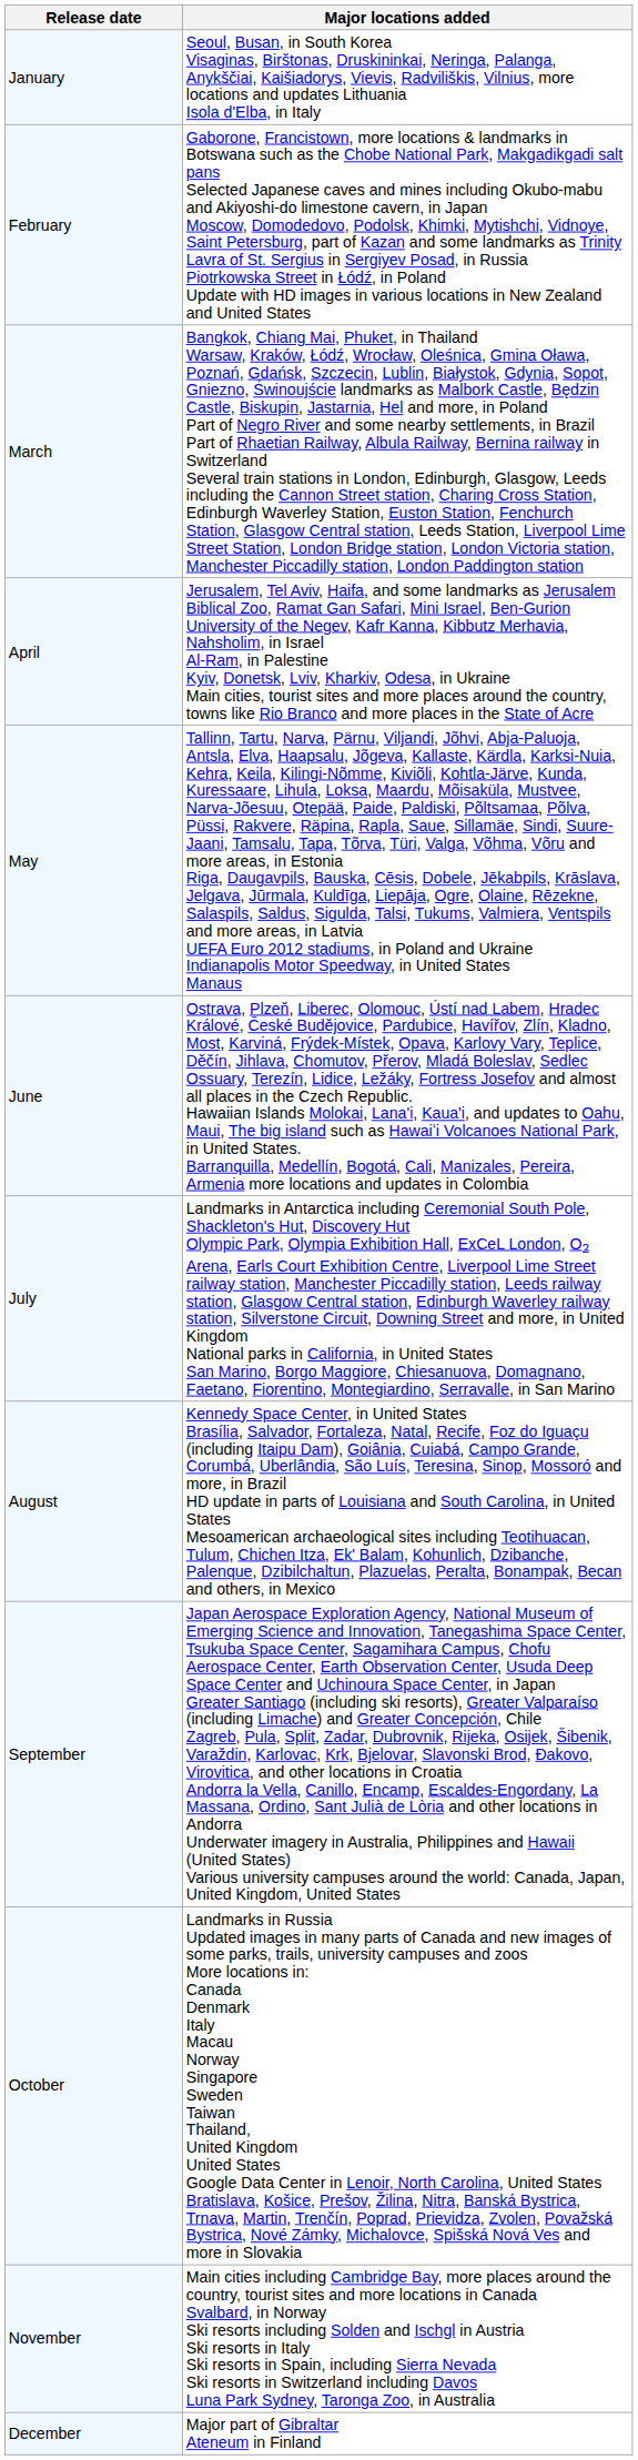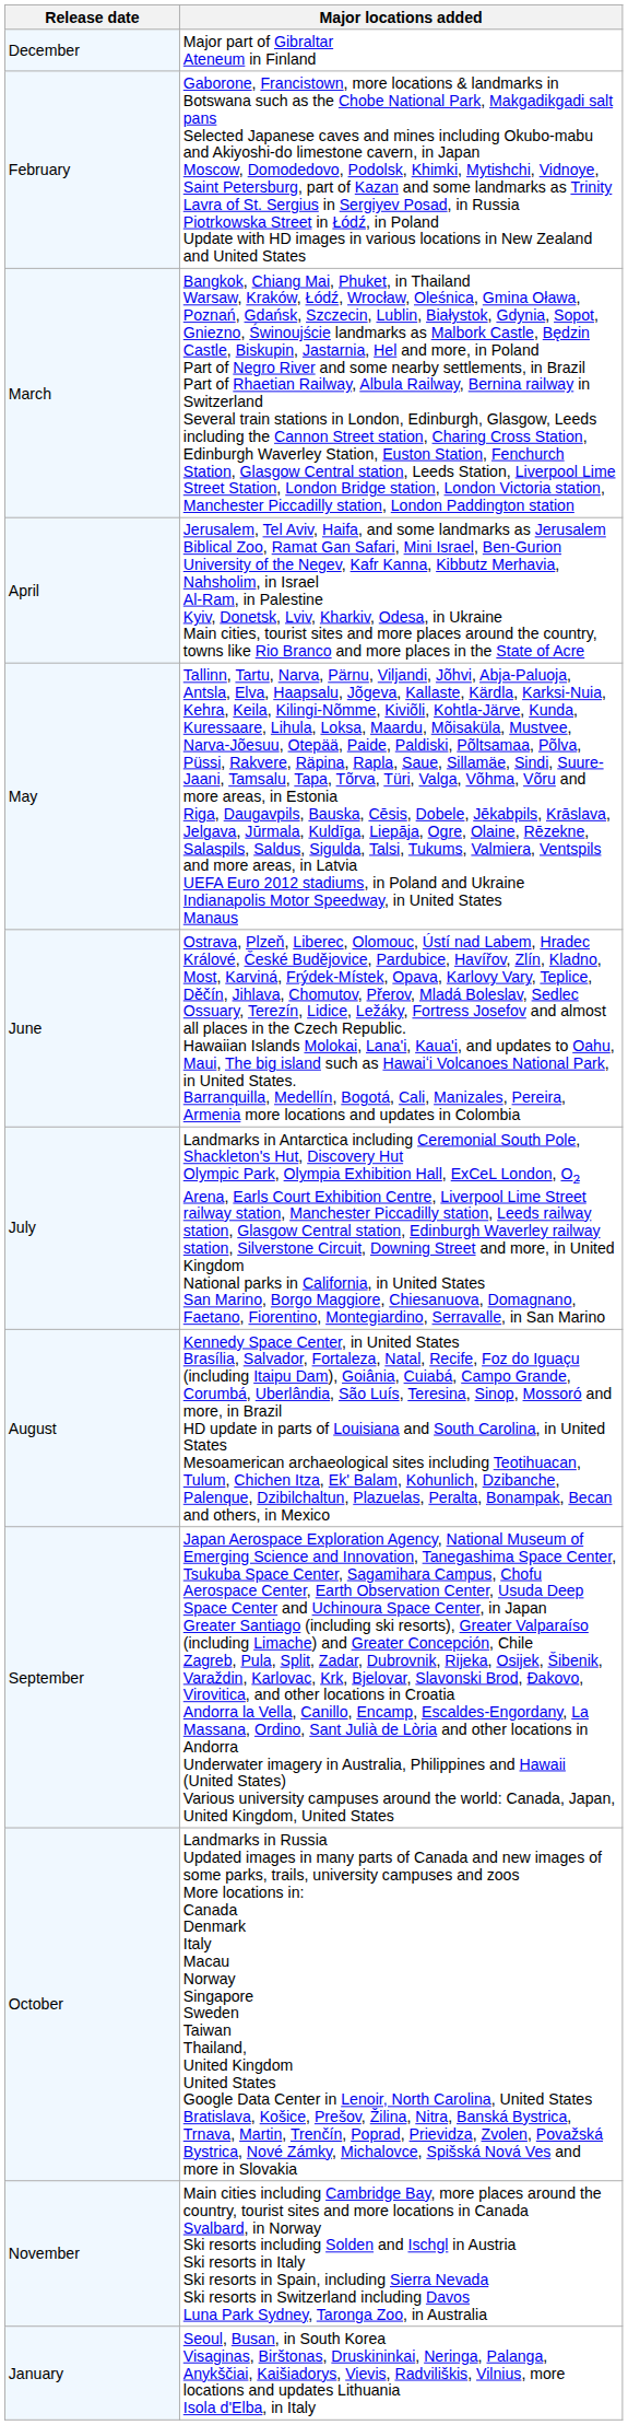rows swapped: January <-> December
